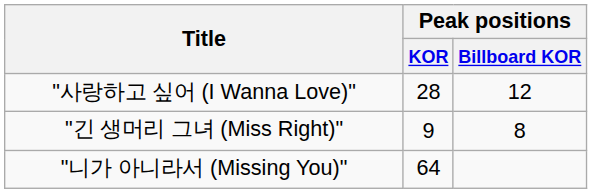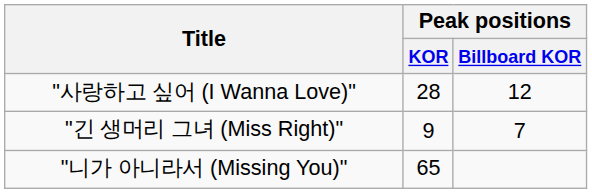"긴 생머리 그녀 (Miss Right)" | Peak positions / Billboard KOR: 8 -> 7
"니가 아니라서 (Missing You)" | Peak positions / KOR: 64 -> 65
